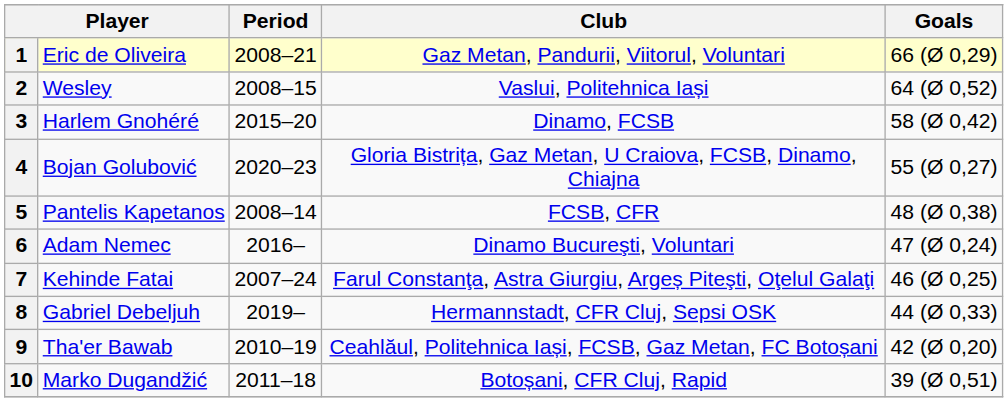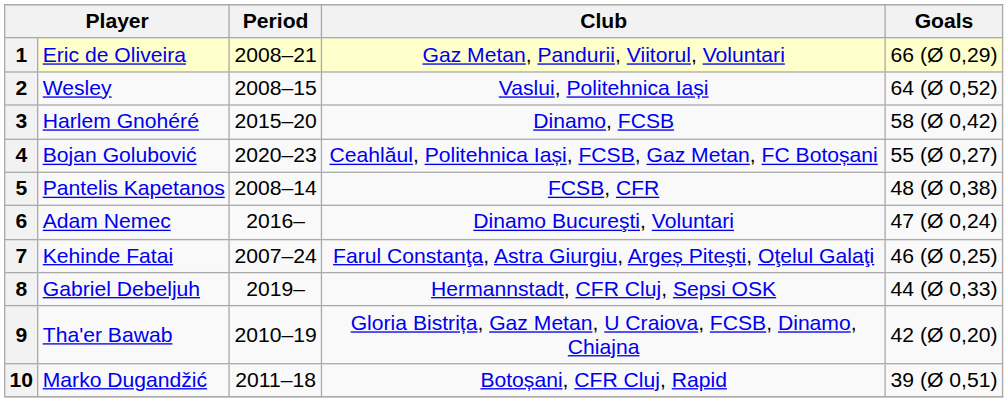4 | Club: Gloria Bistrița, Gaz Metan, U Craiova, FCSB, Dinamo, Chiajna -> Ceahlăul, Politehnica Iași, FCSB, Gaz Metan, FC Botoșani
9 | Club: Ceahlăul, Politehnica Iași, FCSB, Gaz Metan, FC Botoșani -> Gloria Bistrița, Gaz Metan, U Craiova, FCSB, Dinamo, Chiajna
